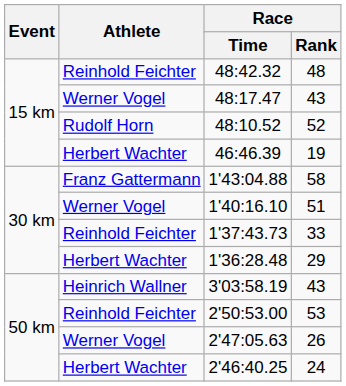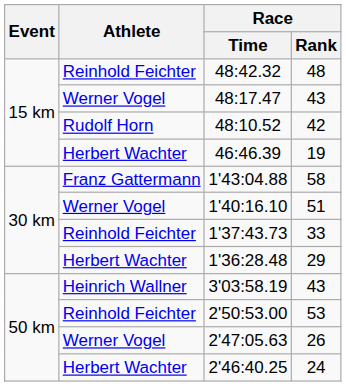48:10.52 | Race / Rank: 52 -> 42
